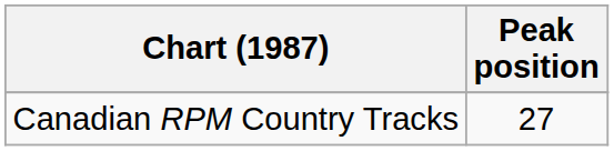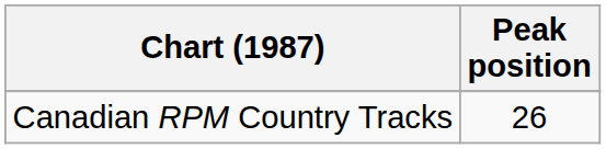Canadian RPM Country Tracks | Peak position: 27 -> 26
